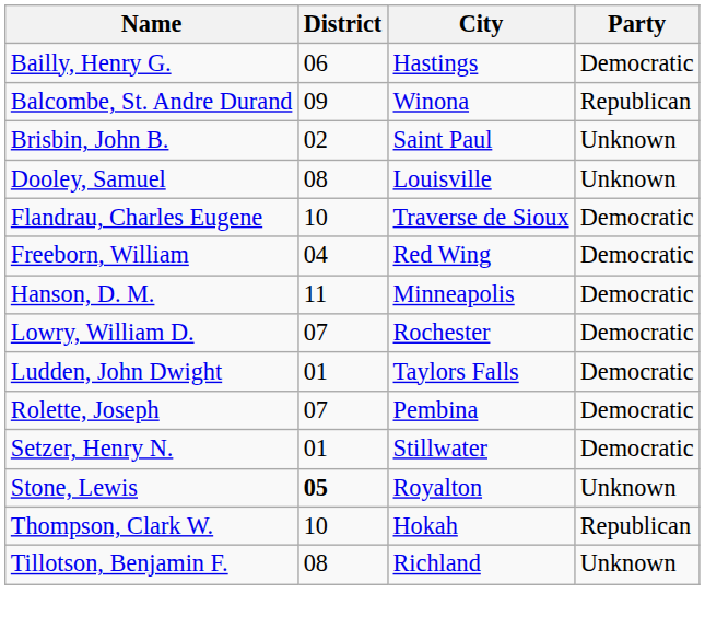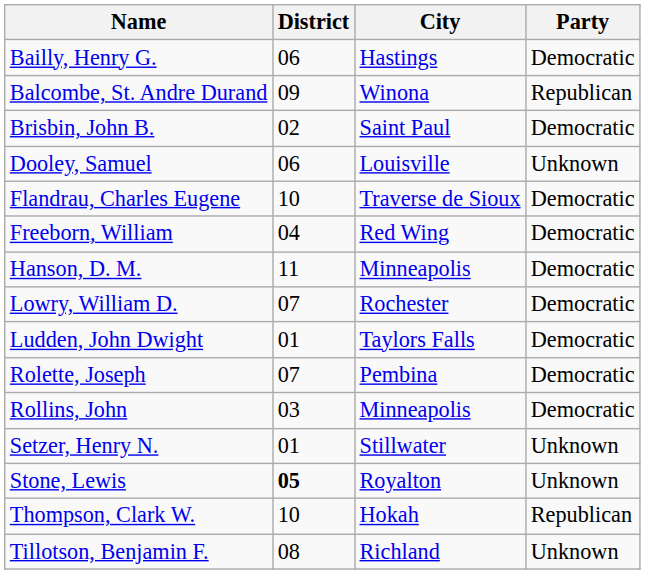Brisbin, John B. | Party: Unknown -> Democratic
Dooley, Samuel | District: 08 -> 06
+ row: Rollins, John | 03 | Minneapolis | Democratic
Setzer, Henry N. | Party: Democratic -> Unknown
